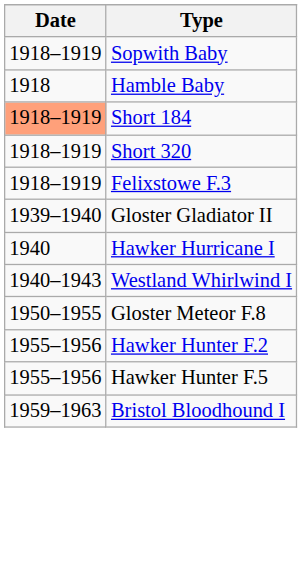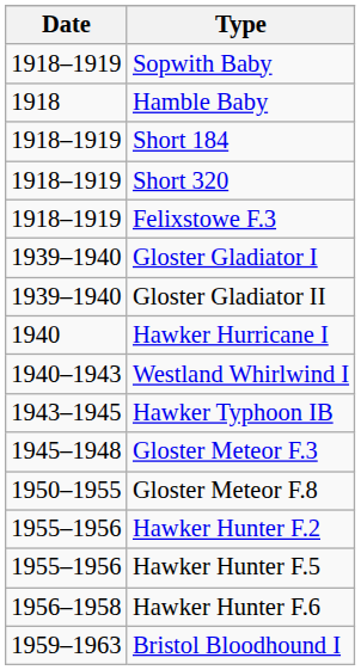Short 184 | Date: lightsalmon background -> no background
+ row: 1939–1940 | Gloster Gladiator I
+ row: 1943–1945 | Hawker Typhoon IB
+ row: 1945–1948 | Gloster Meteor F.3
+ row: 1956–1958 | Hawker Hunter F.6
